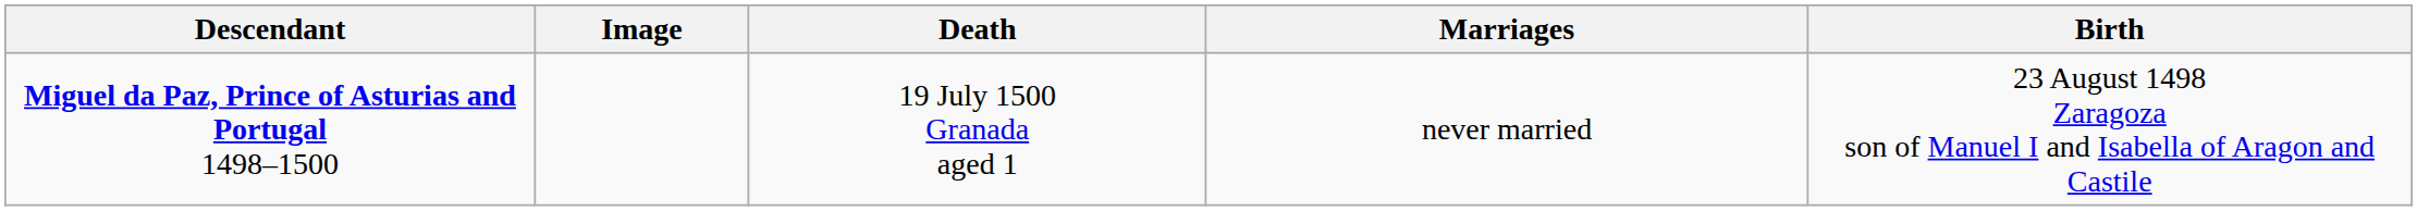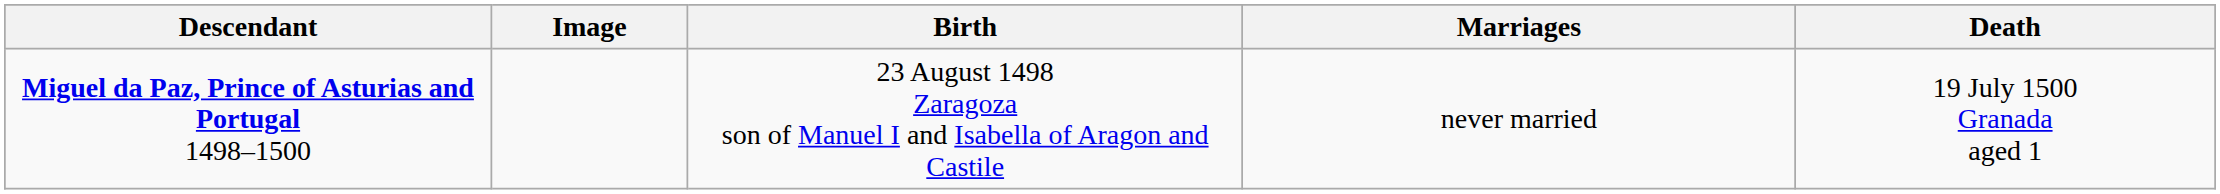columns swapped: Birth <-> Death
